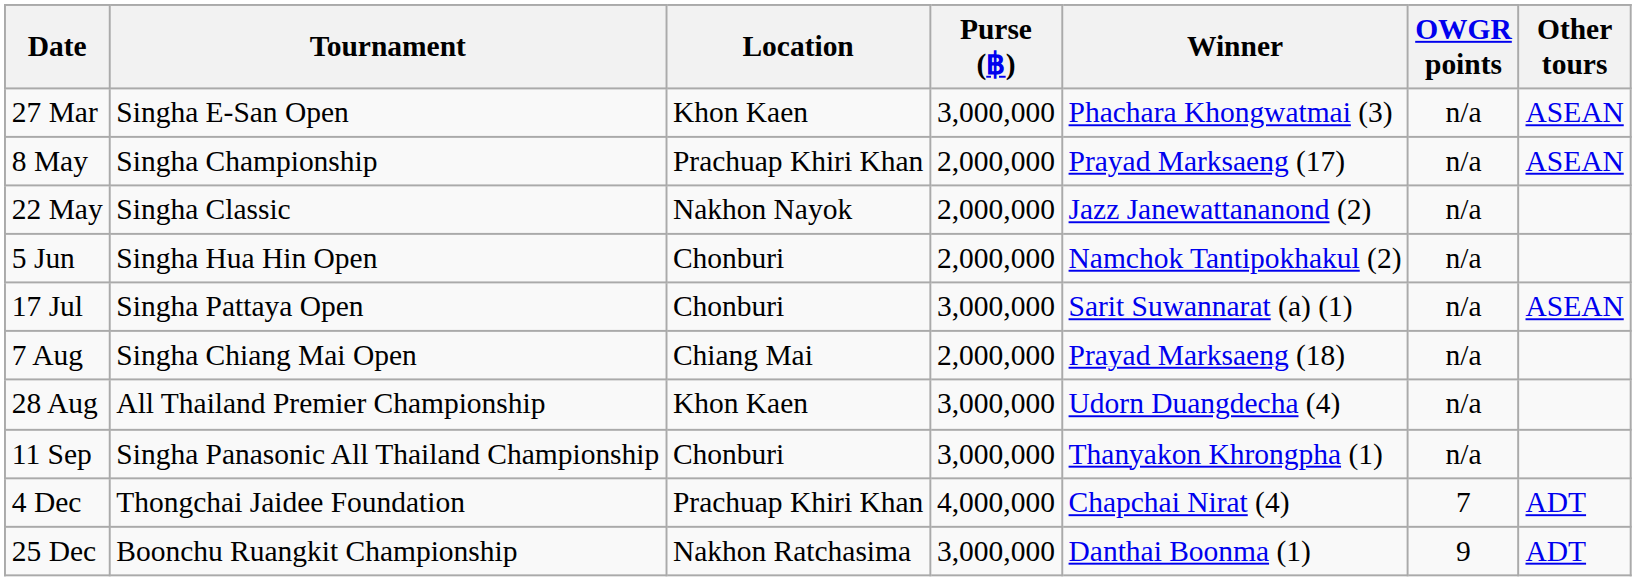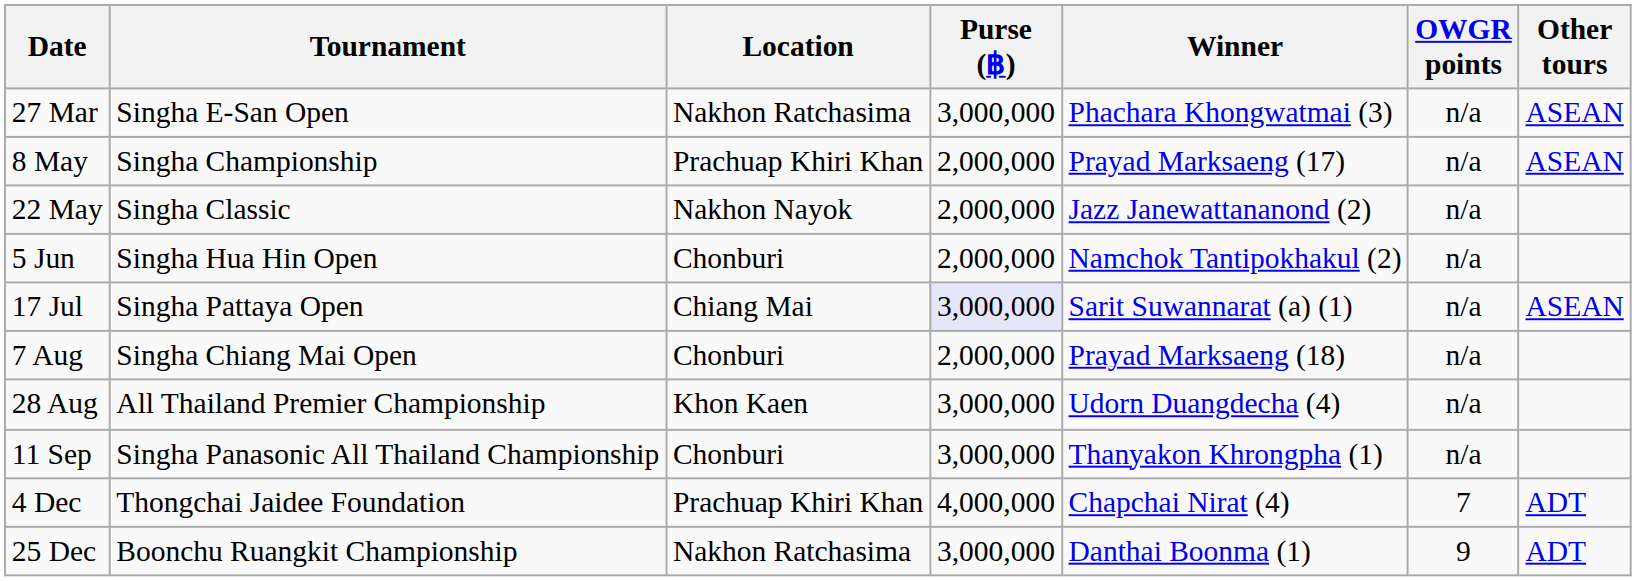27 Mar | Location: Khon Kaen -> Nakhon Ratchasima
17 Jul | Location: Chonburi -> Chiang Mai
17 Jul | Purse (฿): no background -> lavender background
7 Aug | Location: Chiang Mai -> Chonburi
